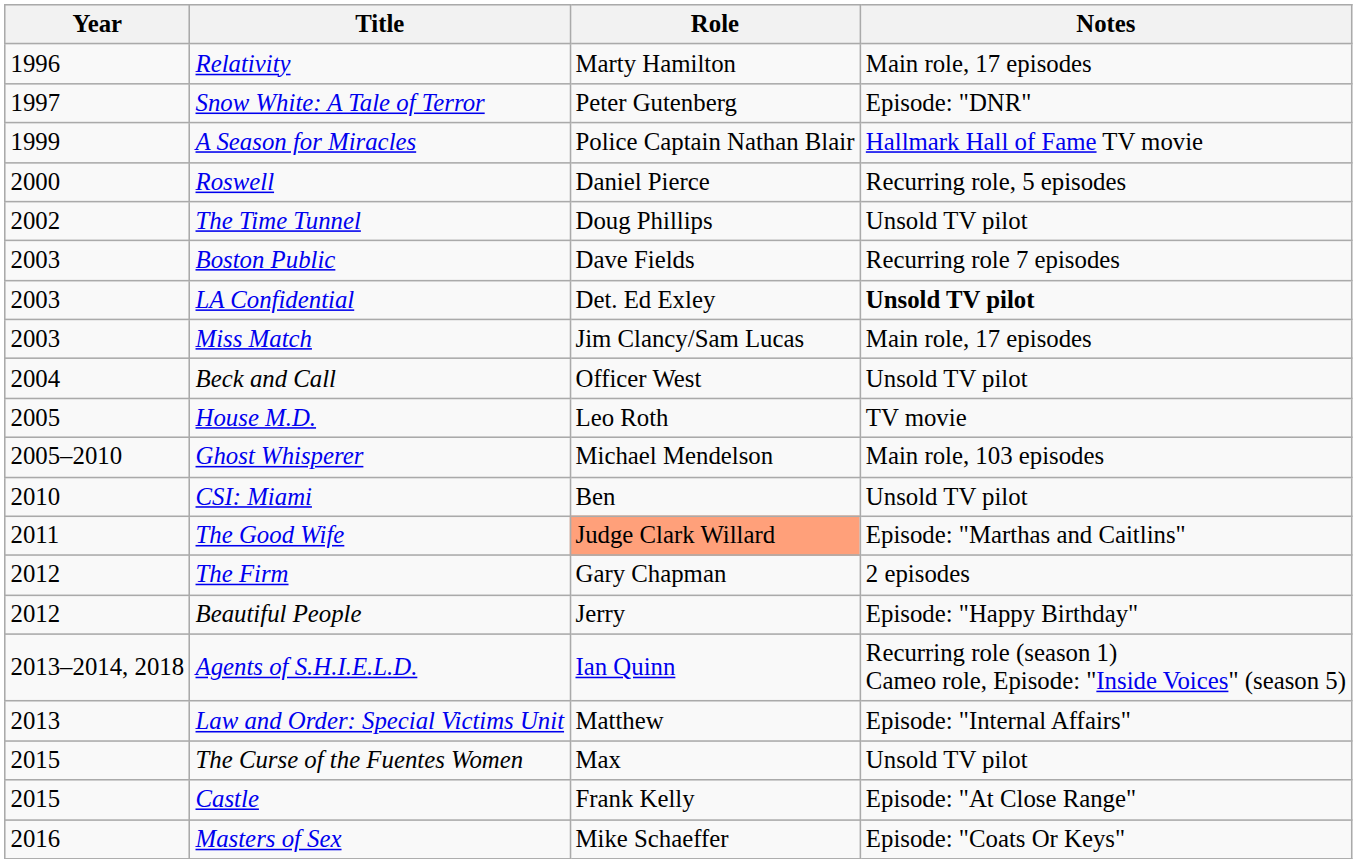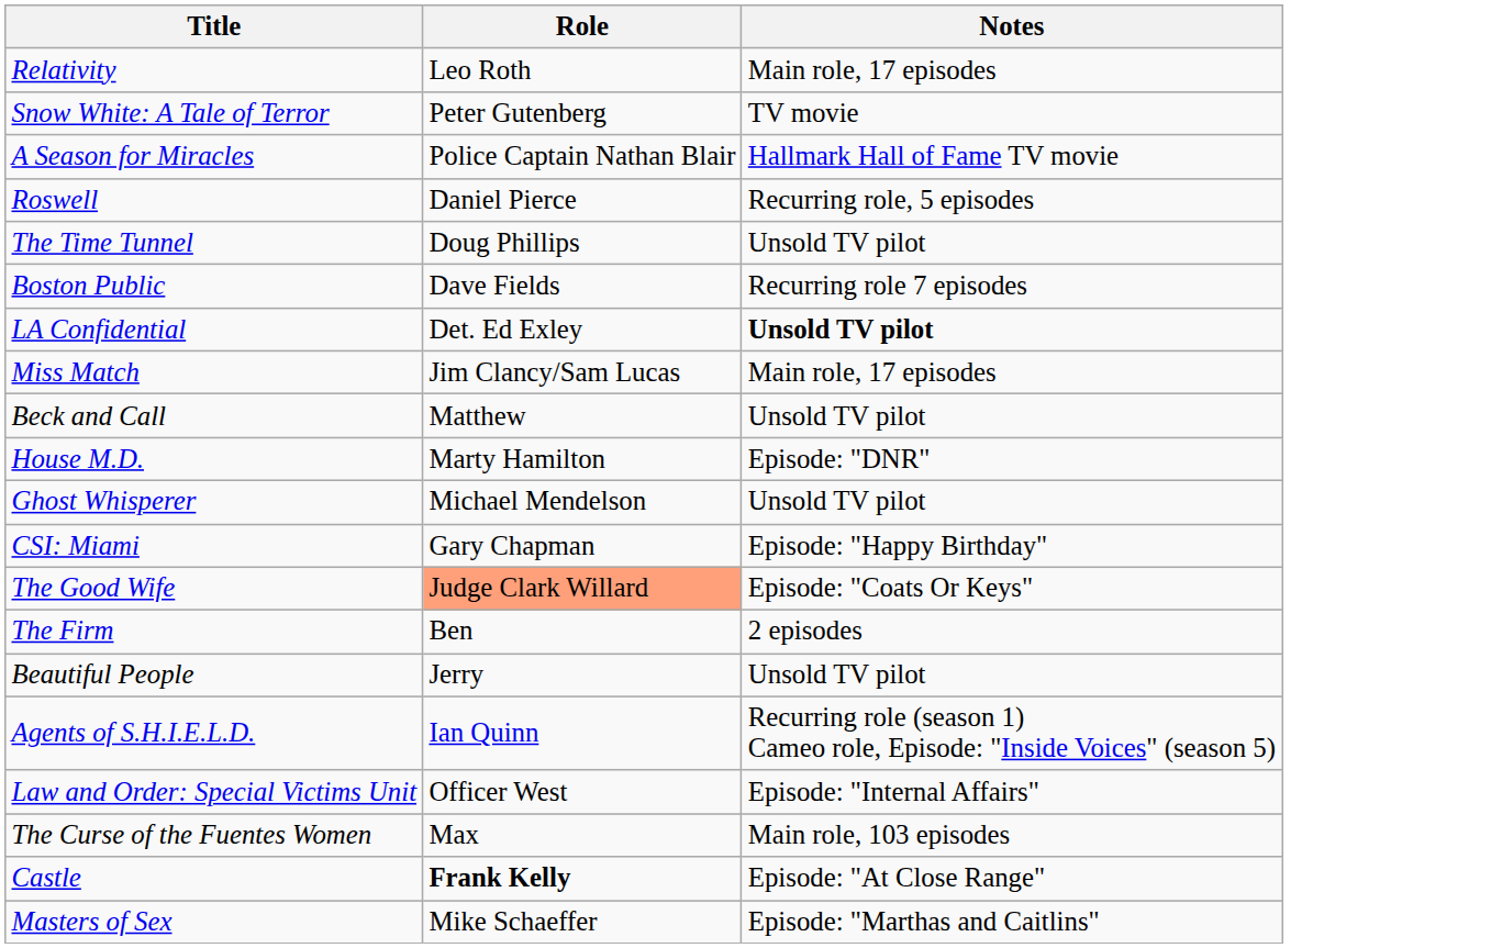- column: Year | 1996 | 1997 | 1999 | 2000 | 2002 | 2003 | 2003 | 2003 | 2004 | 2005 | 2005–2010 | 2010 | 2011 | 2012 | 2012 | 2013–2014, 2018 | 2013 | 2015 | 2015 | 2016
Relativity | Role: Marty Hamilton -> Leo Roth
Snow White: A Tale of Terror | Notes: Episode: "DNR" -> TV movie
Beck and Call | Role: Officer West -> Matthew
House M.D. | Role: Leo Roth -> Marty Hamilton
House M.D. | Notes: TV movie -> Episode: "DNR"
Ghost Whisperer | Notes: Main role, 103 episodes -> Unsold TV pilot
CSI: Miami | Role: Ben -> Gary Chapman
CSI: Miami | Notes: Unsold TV pilot -> Episode: "Happy Birthday"
The Good Wife | Notes: Episode: "Marthas and Caitlins" -> Episode: "Coats Or Keys"
The Firm | Role: Gary Chapman -> Ben
Beautiful People | Notes: Episode: "Happy Birthday" -> Unsold TV pilot
Law and Order: Special Victims Unit | Role: Matthew -> Officer West
The Curse of the Fuentes Women | Notes: Unsold TV pilot -> Main role, 103 episodes
Castle | Role: normal -> bold
Masters of Sex | Notes: Episode: "Coats Or Keys" -> Episode: "Marthas and Caitlins"
